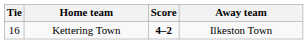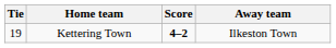Kettering Town | Tie: 16 -> 19
